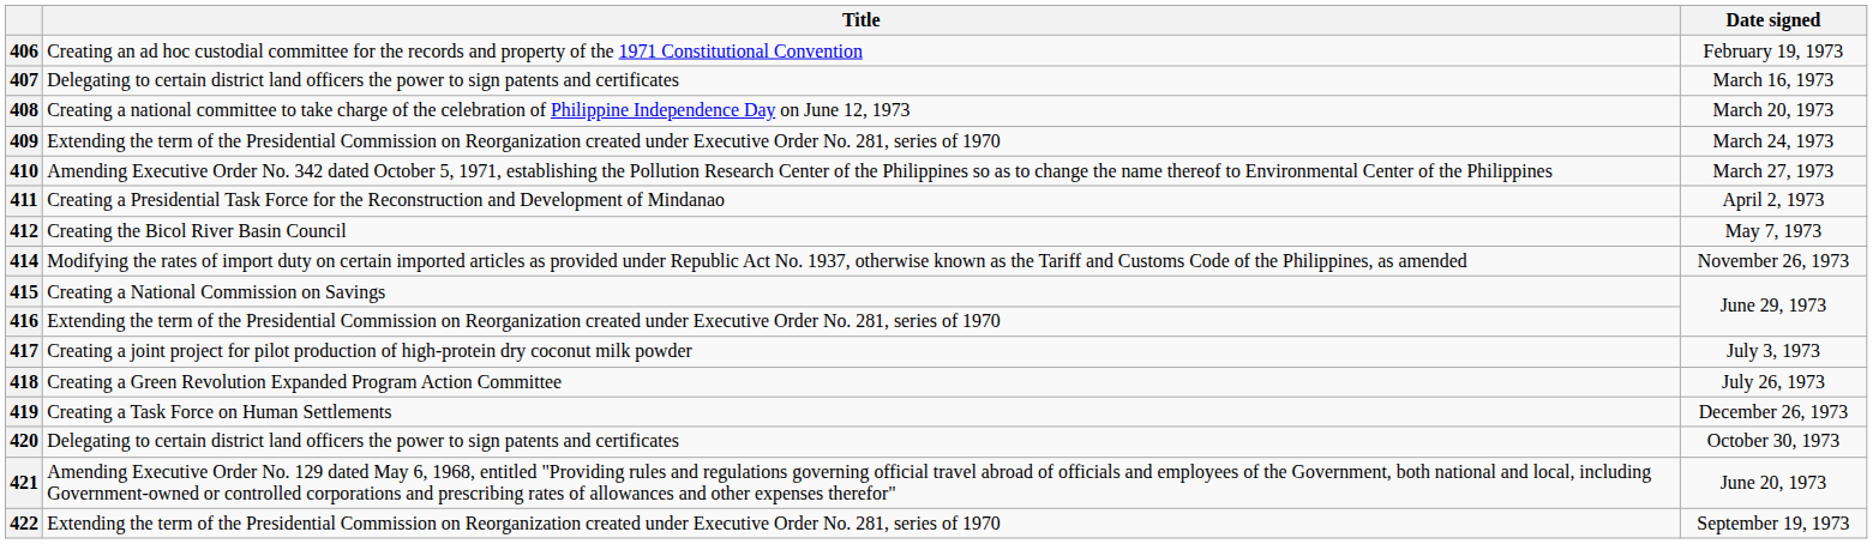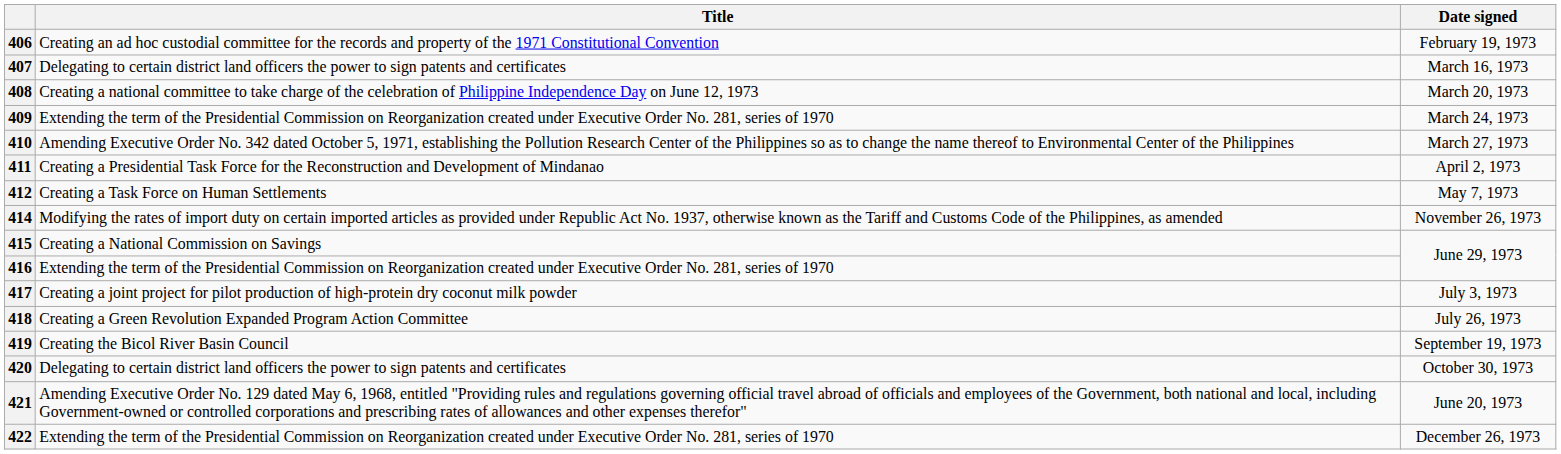412 | Title: Creating the Bicol River Basin Council -> Creating a Task Force on Human Settlements
419 | Title: Creating a Task Force on Human Settlements -> Creating the Bicol River Basin Council
419 | Date signed: December 26, 1973 -> September 19, 1973
422 | Date signed: September 19, 1973 -> December 26, 1973
